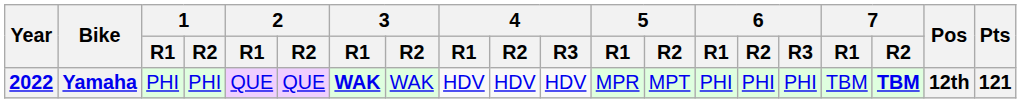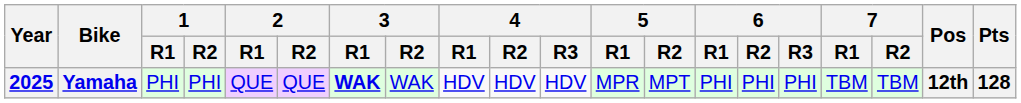Yamaha | Year: 2022 -> 2025
Yamaha | 7 / R2: bold -> normal
Yamaha | Pts: 121 -> 128
